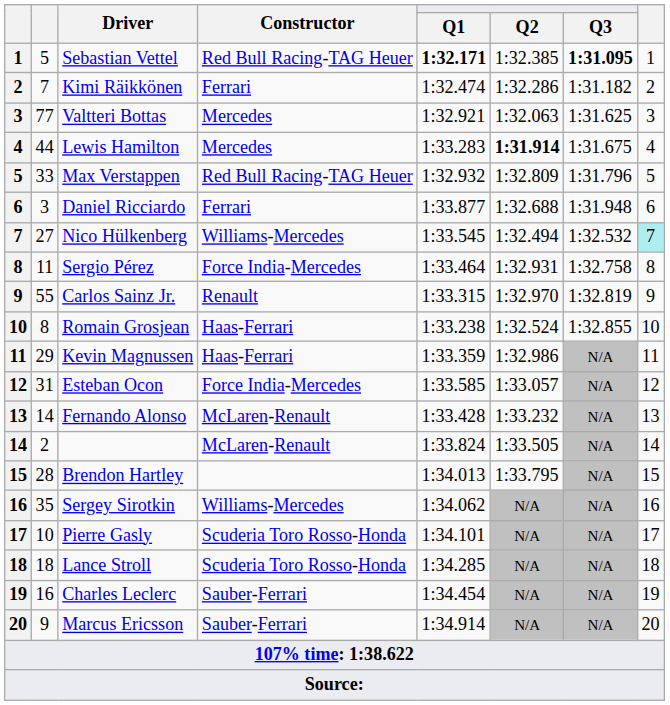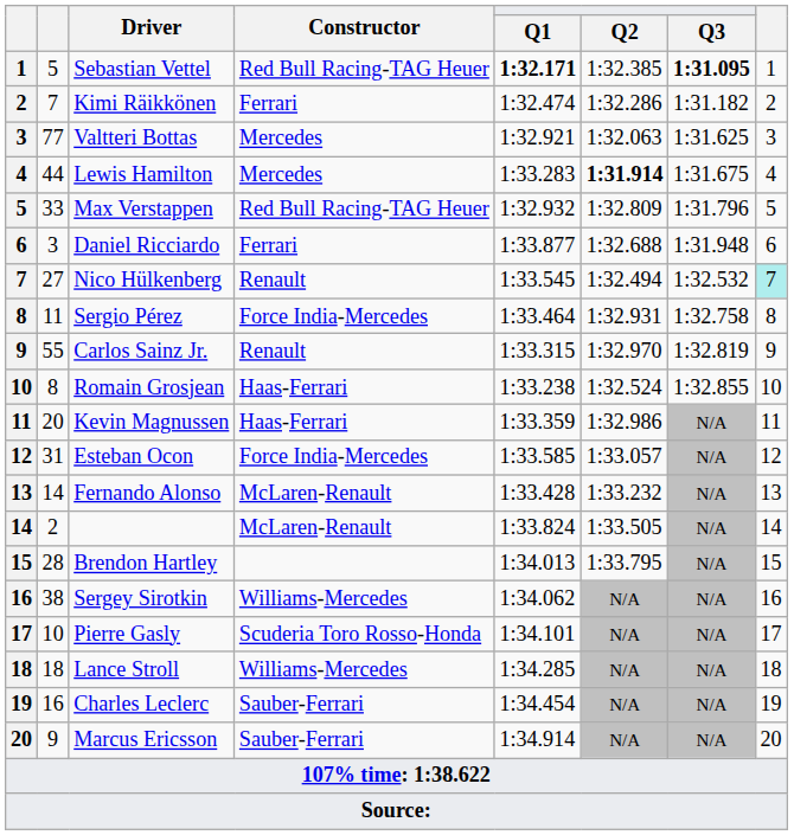Nico Hülkenberg | Constructor: Williams-Mercedes -> Renault
Kevin Magnussen | column 2: 29 -> 20
Sergey Sirotkin | column 2: 35 -> 38
Lance Stroll | Constructor: Scuderia Toro Rosso-Honda -> Williams-Mercedes
